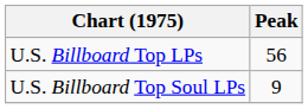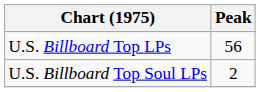U.S. Billboard Top Soul LPs | Peak: 9 -> 2
